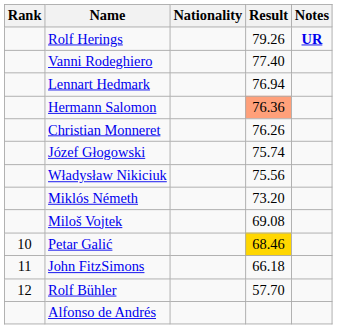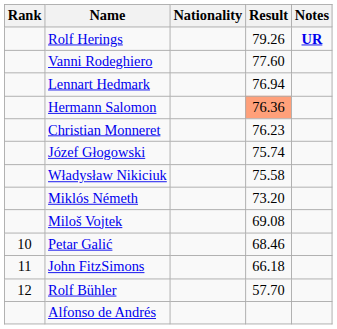Vanni Rodeghiero | Result: 77.40 -> 77.60
Christian Monneret | Result: 76.26 -> 76.23
Władysław Nikiciuk | Result: 75.56 -> 75.58
Petar Galić | Result: gold background -> no background
